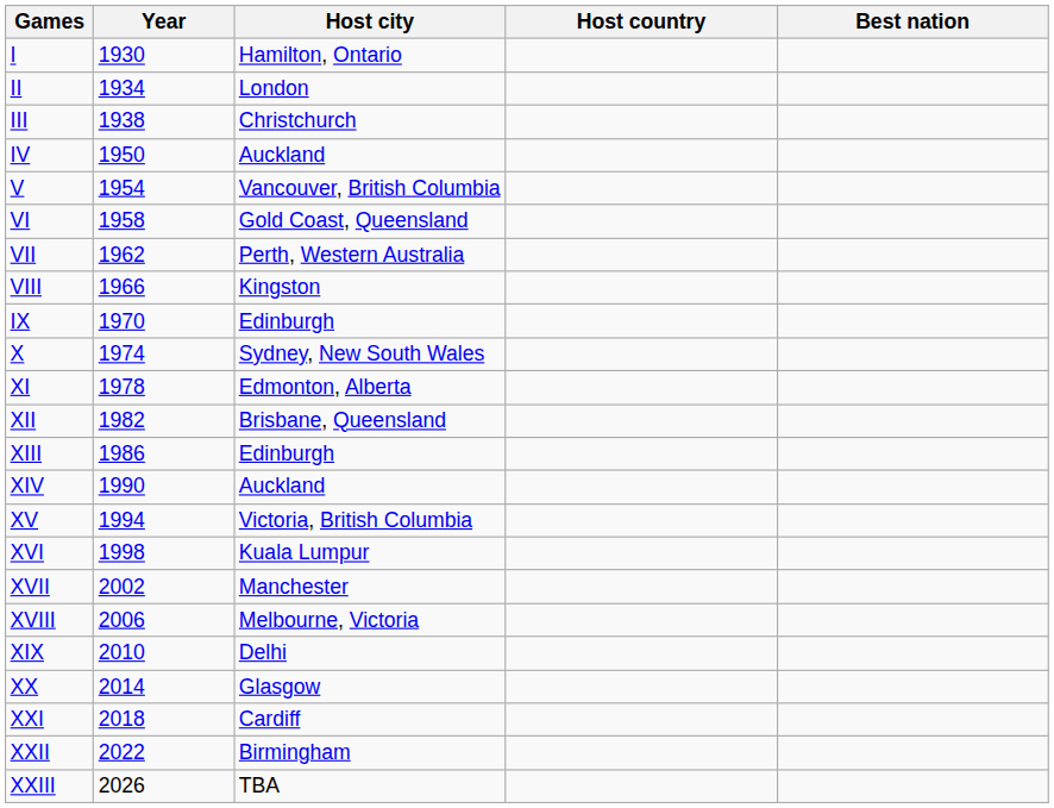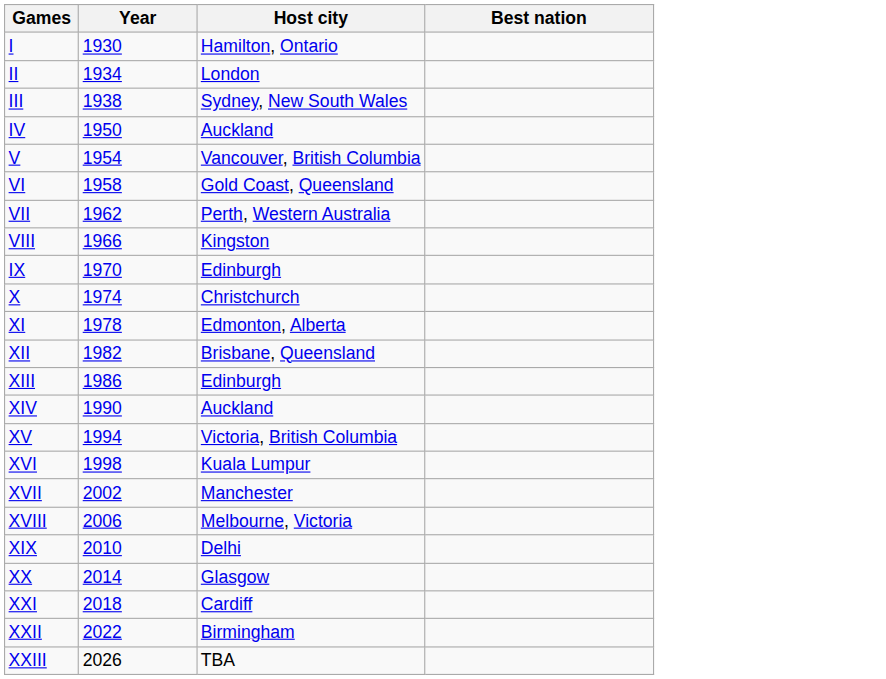- column: Host country
III | Host city: Christchurch -> Sydney, New South Wales
X | Host city: Sydney, New South Wales -> Christchurch
